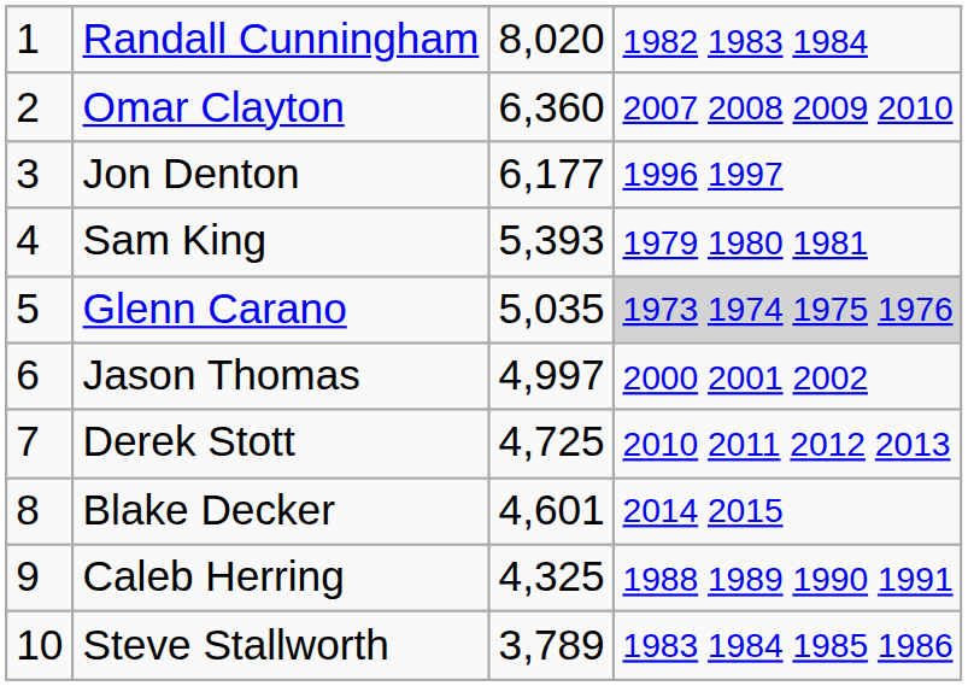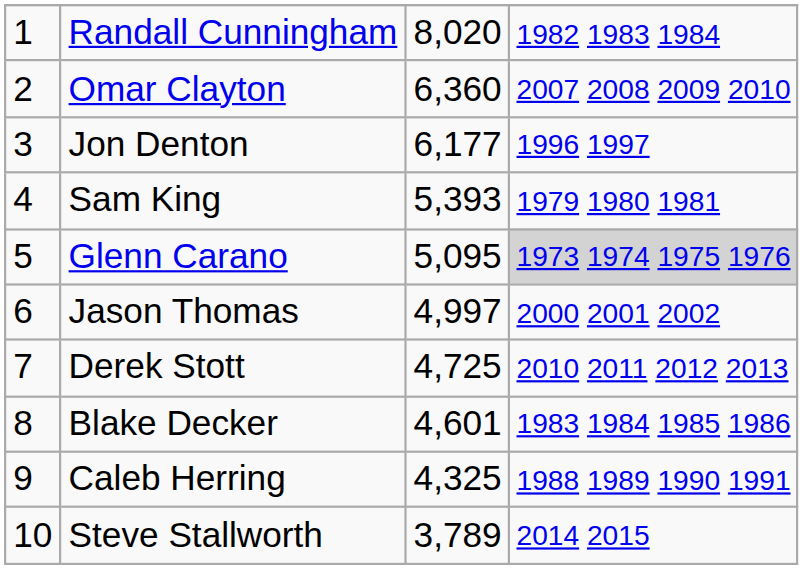Glenn Carano | column 3: 5,035 -> 5,095
Blake Decker | column 4: 2014 2015 -> 1983 1984 1985 1986
Steve Stallworth | column 4: 1983 1984 1985 1986 -> 2014 2015
